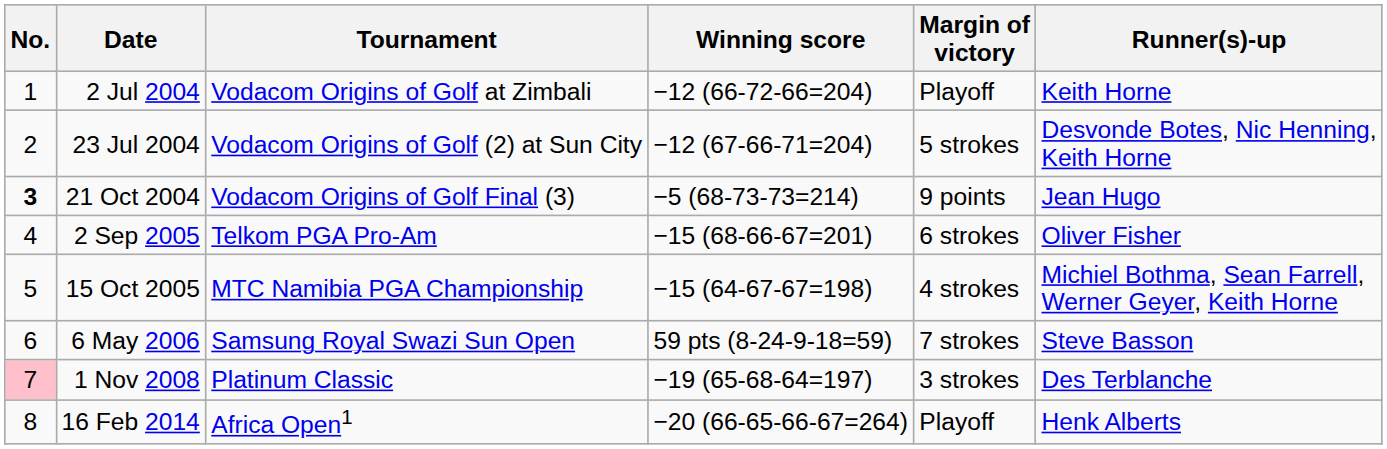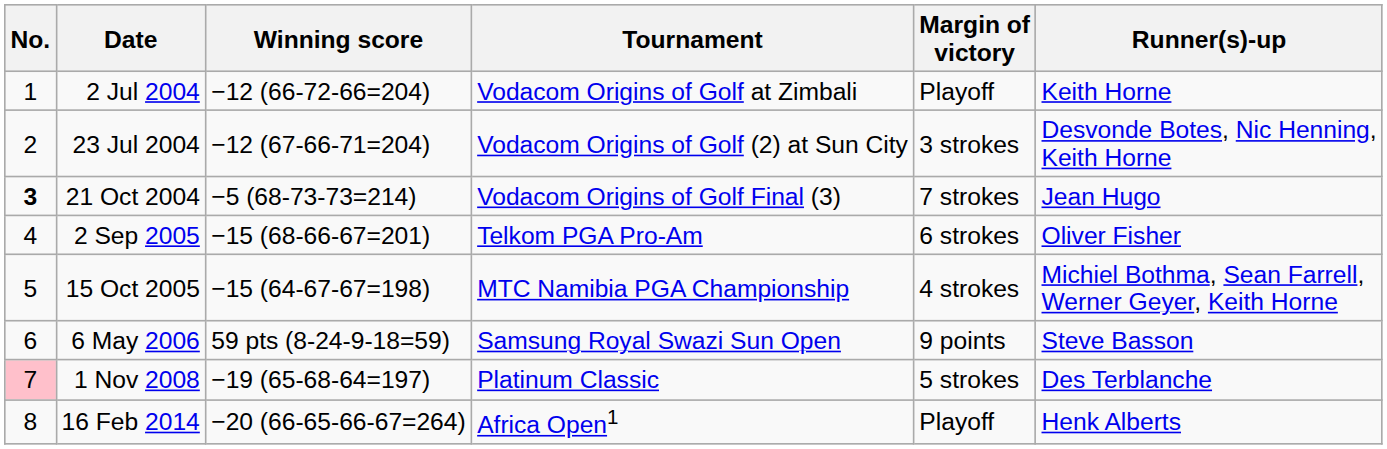columns swapped: Tournament <-> Winning score
23 Jul 2004 | Margin of victory: 5 strokes -> 3 strokes
21 Oct 2004 | Margin of victory: 9 points -> 7 strokes
6 May 2006 | Margin of victory: 7 strokes -> 9 points
1 Nov 2008 | Margin of victory: 3 strokes -> 5 strokes
